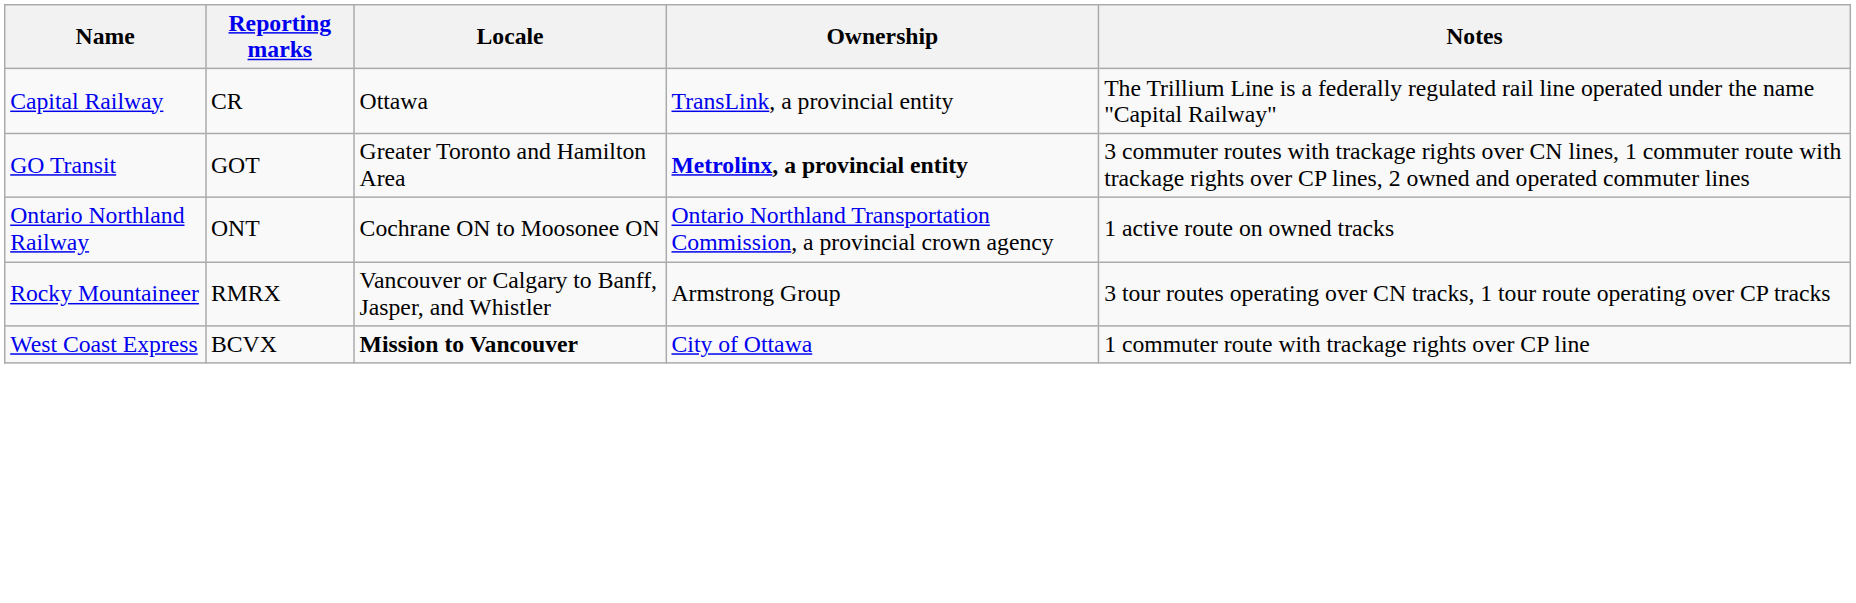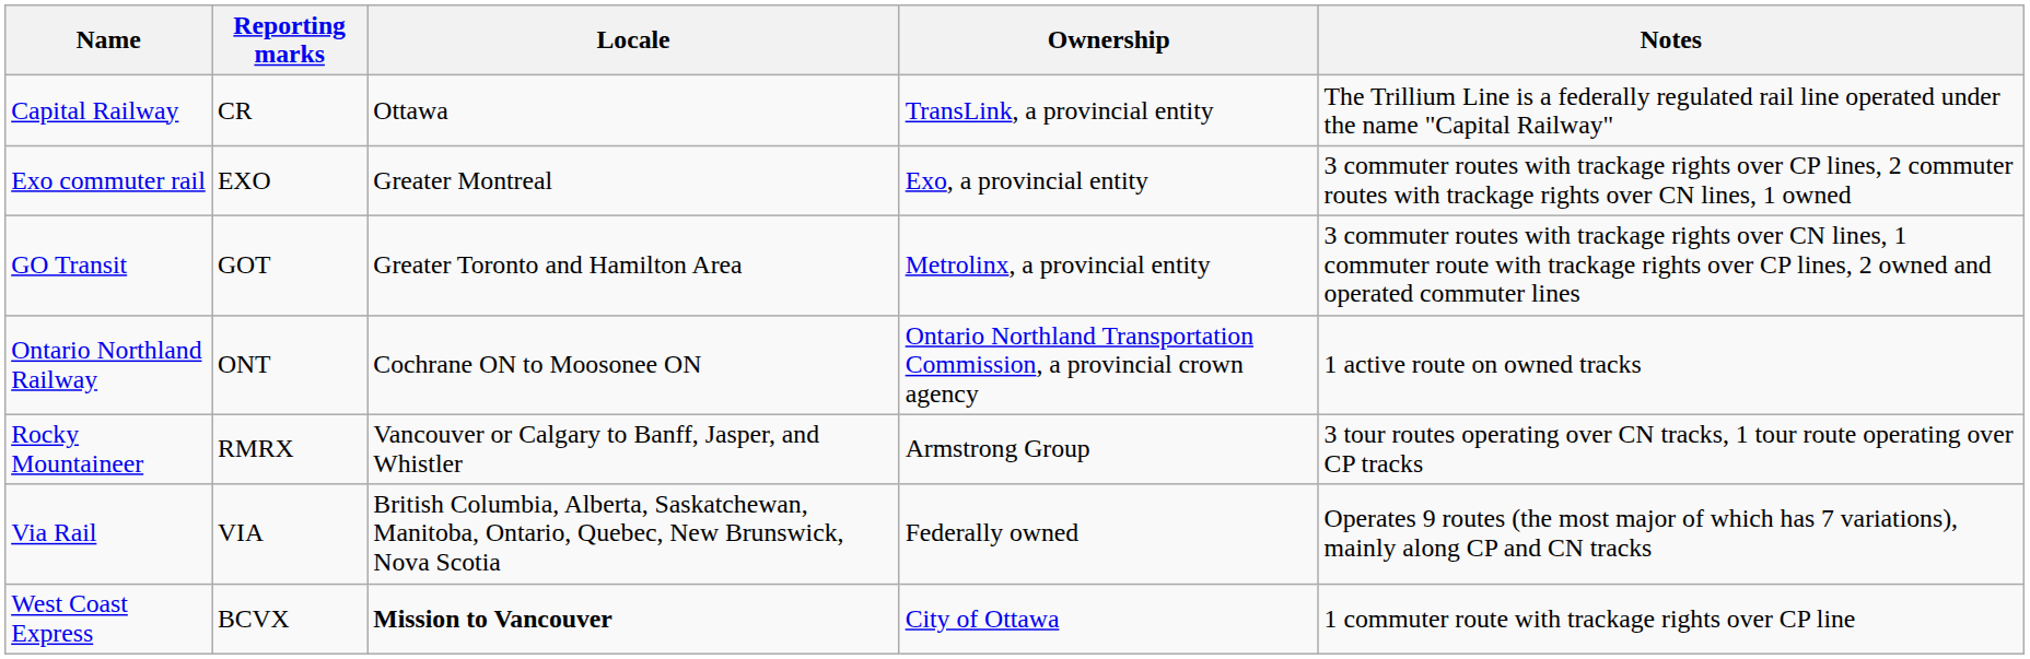+ row: Exo commuter rail | EXO | Greater Montreal | Exo, a provincial entity | 3 commuter routes with trackage rights over CP lines, 2 commuter routes with trackage rights over CN lines, 1 owned
GO Transit | Ownership: bold -> normal
+ row: Via Rail | VIA | British Columbia, Alberta, Saskatchewan, Manitoba, Ontario, Quebec, New Brunswick, Nova Scotia | Federally owned | Operates 9 routes (the most major of which has 7 variations), mainly along CP and CN tracks
